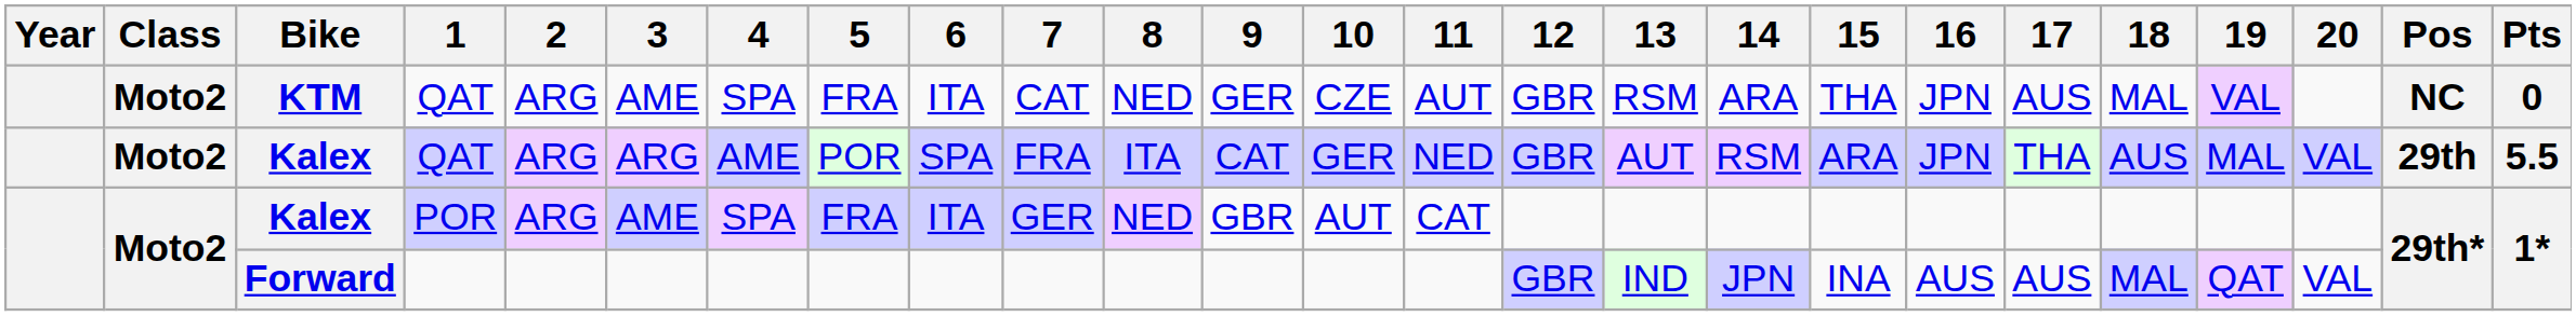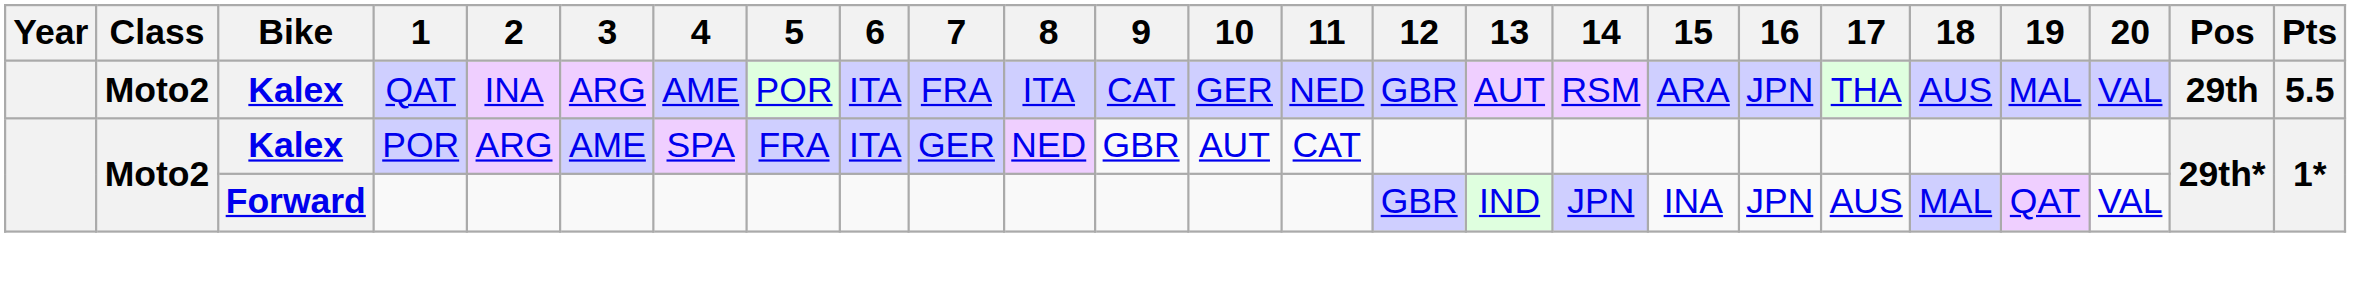- row: Moto2 | KTM | QAT | ARG | AME | SPA | FRA | ITA | CAT | NED | GER | CZE | AUT | GBR | RSM | ARA | THA | JPN | AUS | MAL | VAL | NC | 0
Kalex / QAT | 2: ARG -> INA
Kalex / QAT | 6: SPA -> ITA
Forward | 16: AUS -> JPN
